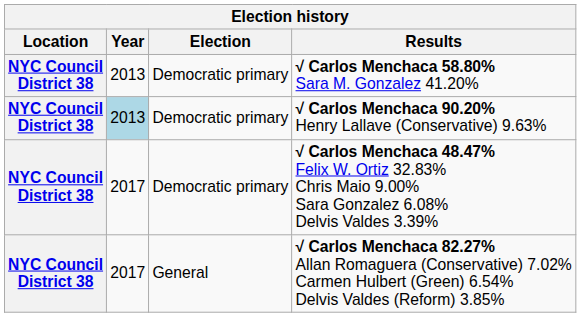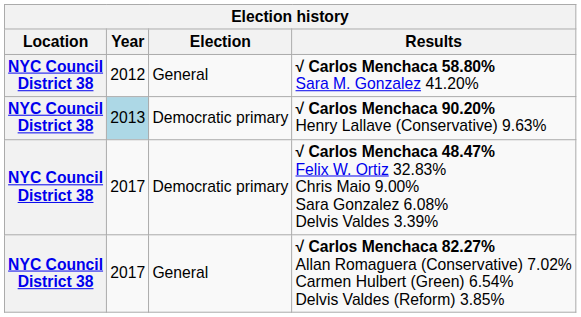√ Carlos Menchaca 58.80% Sara M. Gonzalez 41.20% | Year: 2013 -> 2012
√ Carlos Menchaca 58.80% Sara M. Gonzalez 41.20% | Election: Democratic primary -> General
